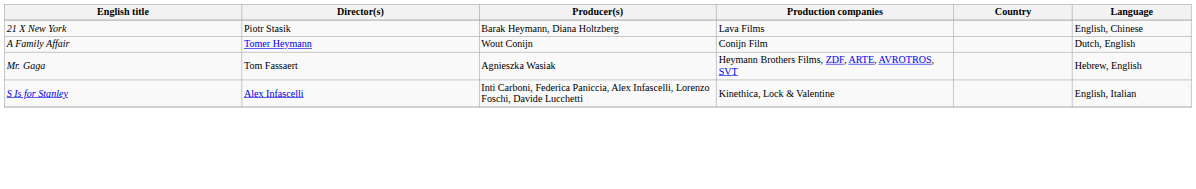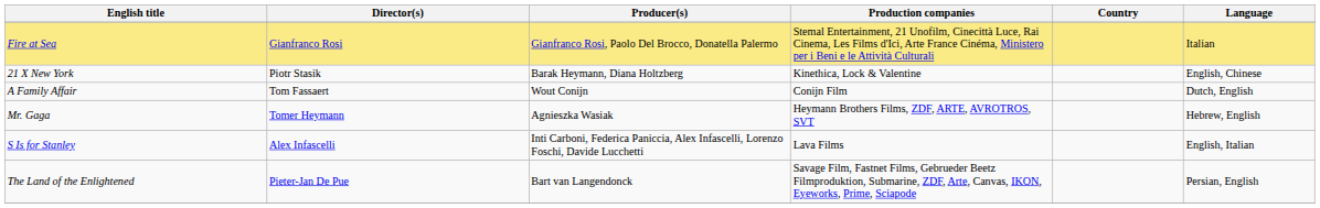+ row: Fire at Sea | Gianfranco Rosi | Gianfranco Rosi, Paolo Del Brocco, Donatella Palermo | Stemal Entertainment, 21 Unofilm, Cinecittà Luce, Rai Cinema, Les Films d'Ici, Arte France Cinéma, Ministero per i Beni e le Attività Culturali | Italian
21 X New York | Production companies: Lava Films -> Kinethica, Lock & Valentine
A Family Affair | Director(s): Tomer Heymann -> Tom Fassaert
Mr. Gaga | Director(s): Tom Fassaert -> Tomer Heymann
S Is for Stanley | Production companies: Kinethica, Lock & Valentine -> Lava Films
+ row: The Land of the Enlightened | Pieter-Jan De Pue | Bart van Langendonck | Savage Film, Fastnet Films, Gebrueder Beetz Filmproduktion, Submarine, ZDF, Arte, Canvas, IKON, Eyeworks, Prime, Sciapode | Persian, English
